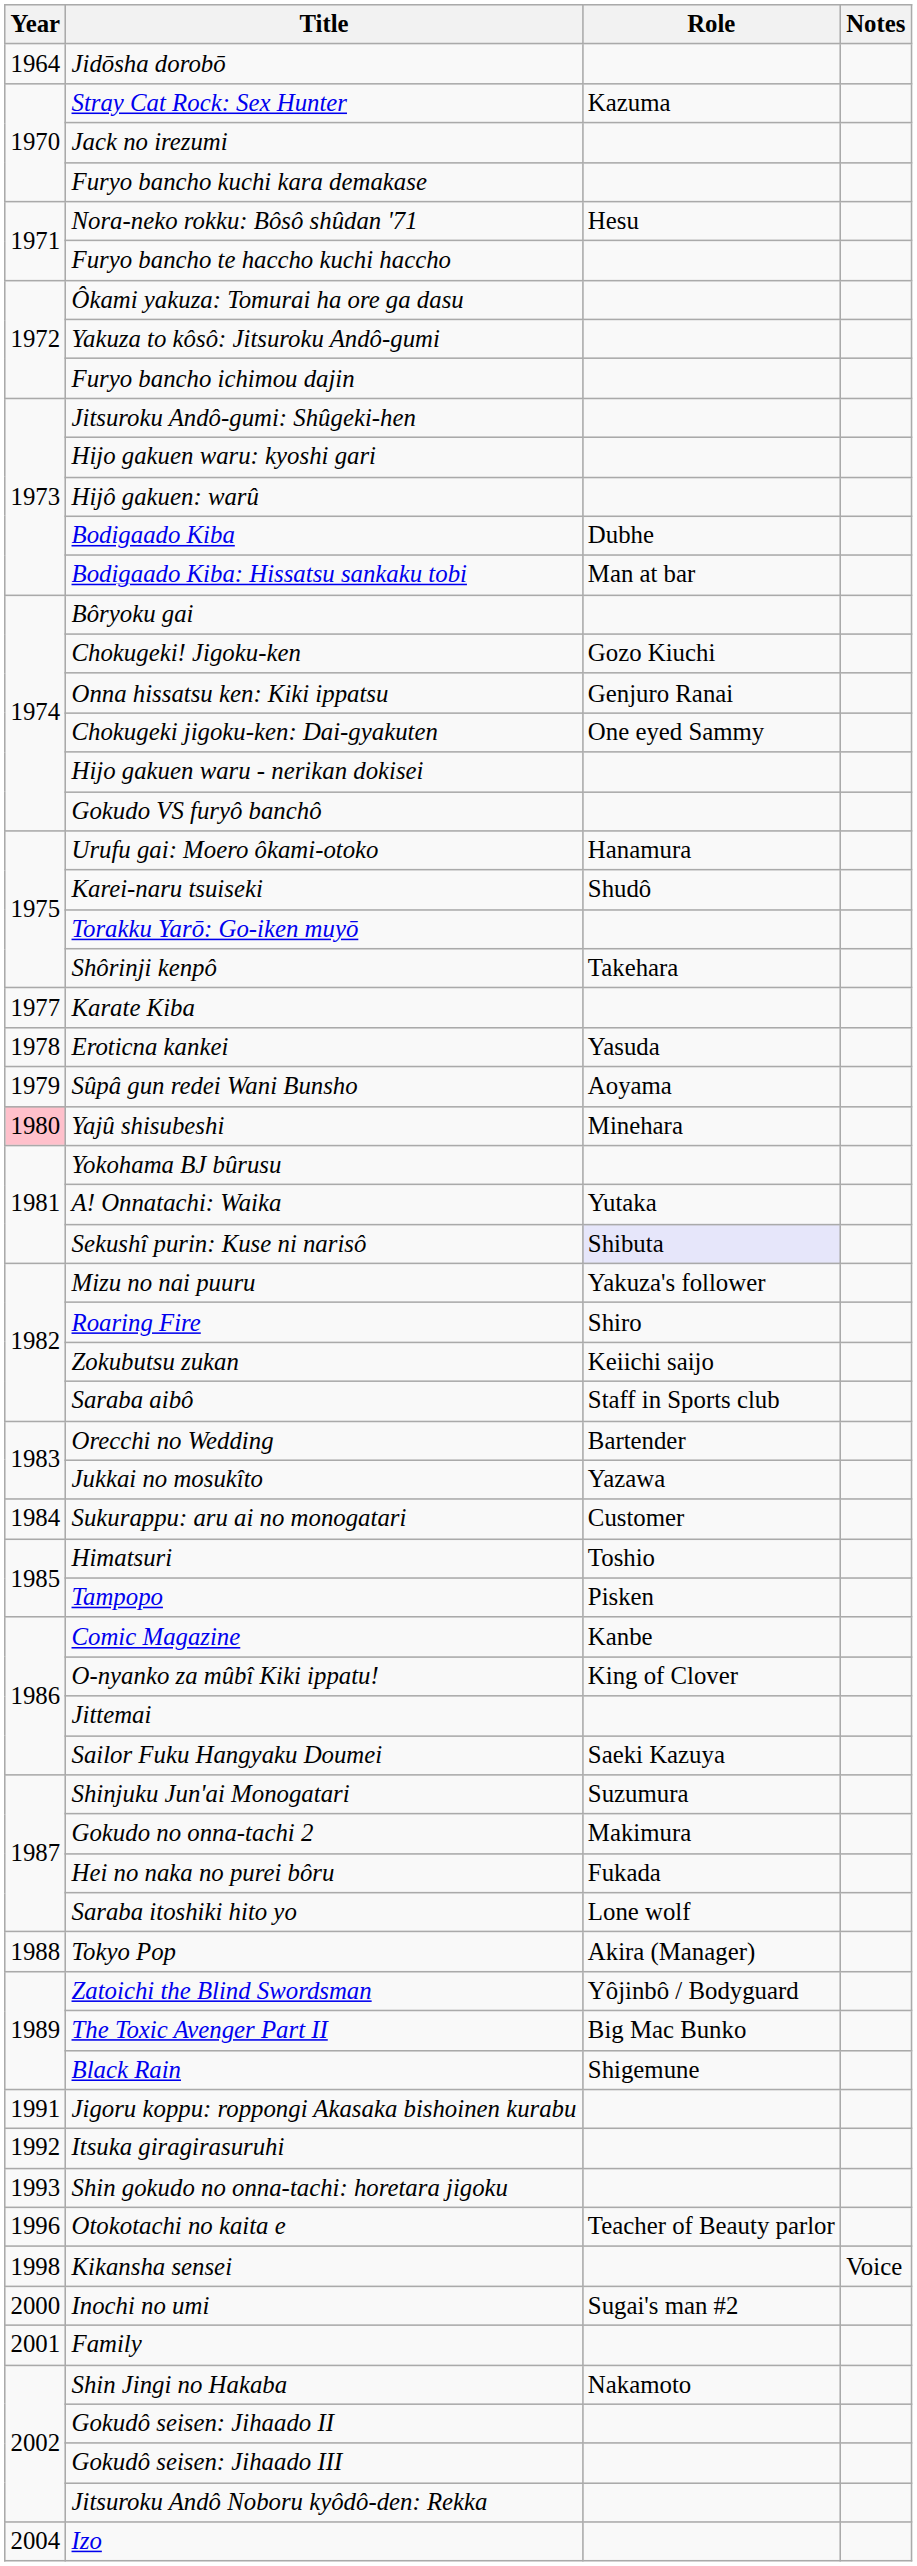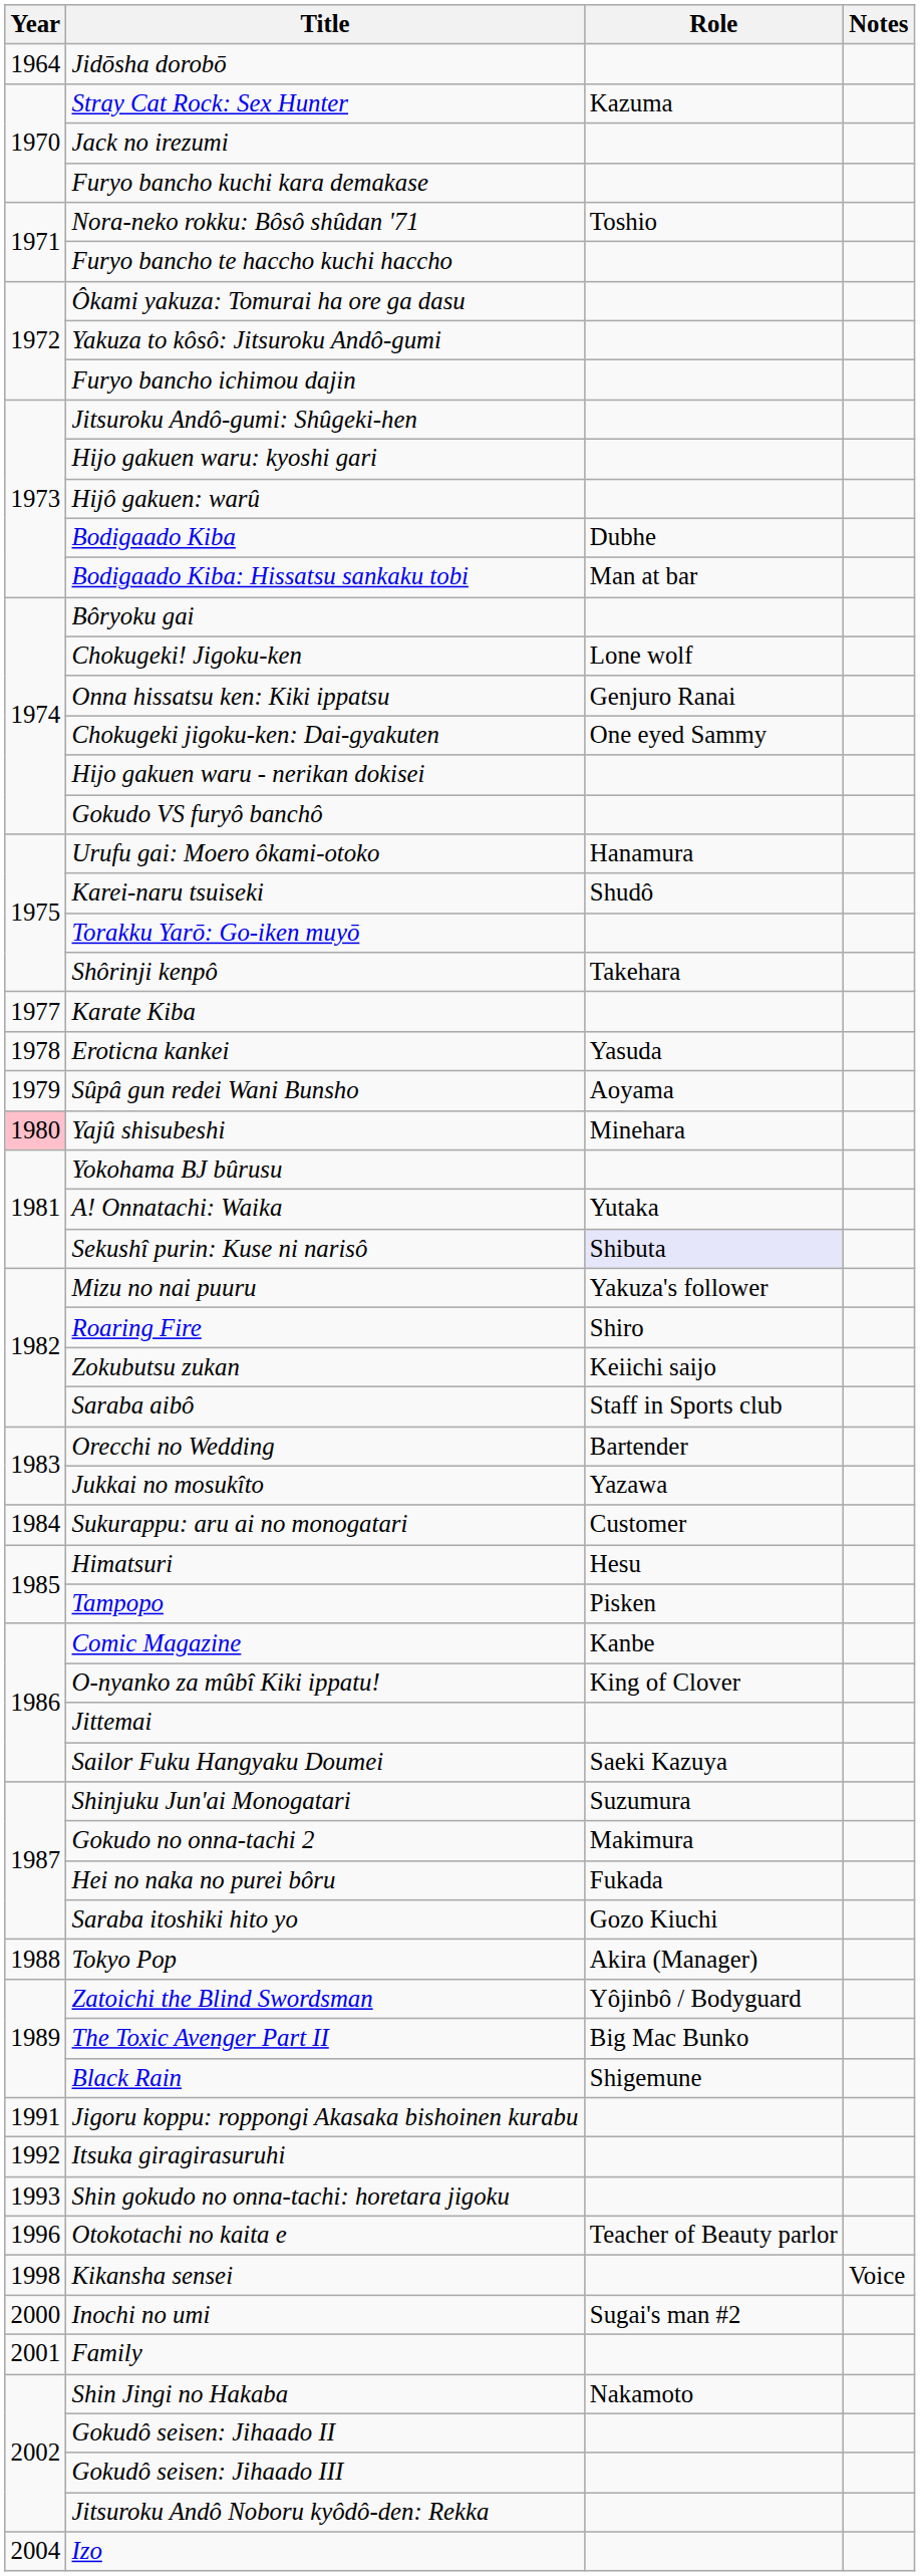Nora-neko rokku: Bôsô shûdan '71 | Role: Hesu -> Toshio
Chokugeki! Jigoku-ken | Role: Gozo Kiuchi -> Lone wolf
Himatsuri | Role: Toshio -> Hesu
Saraba itoshiki hito yo | Role: Lone wolf -> Gozo Kiuchi
